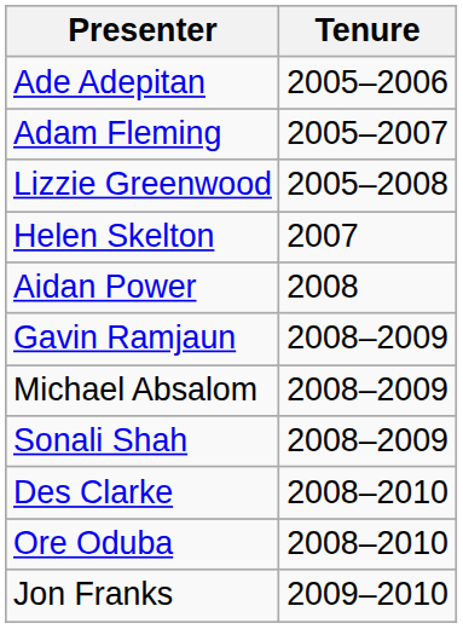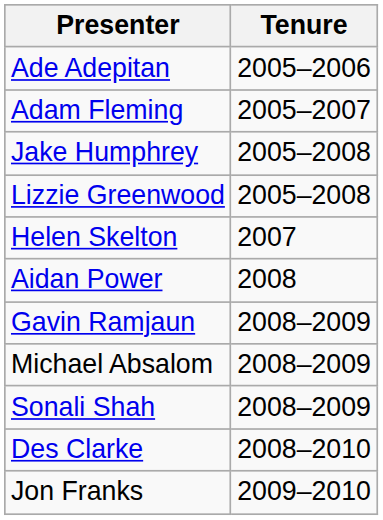+ row: Jake Humphrey | 2005–2008
- row: Ore Oduba | 2008–2010
